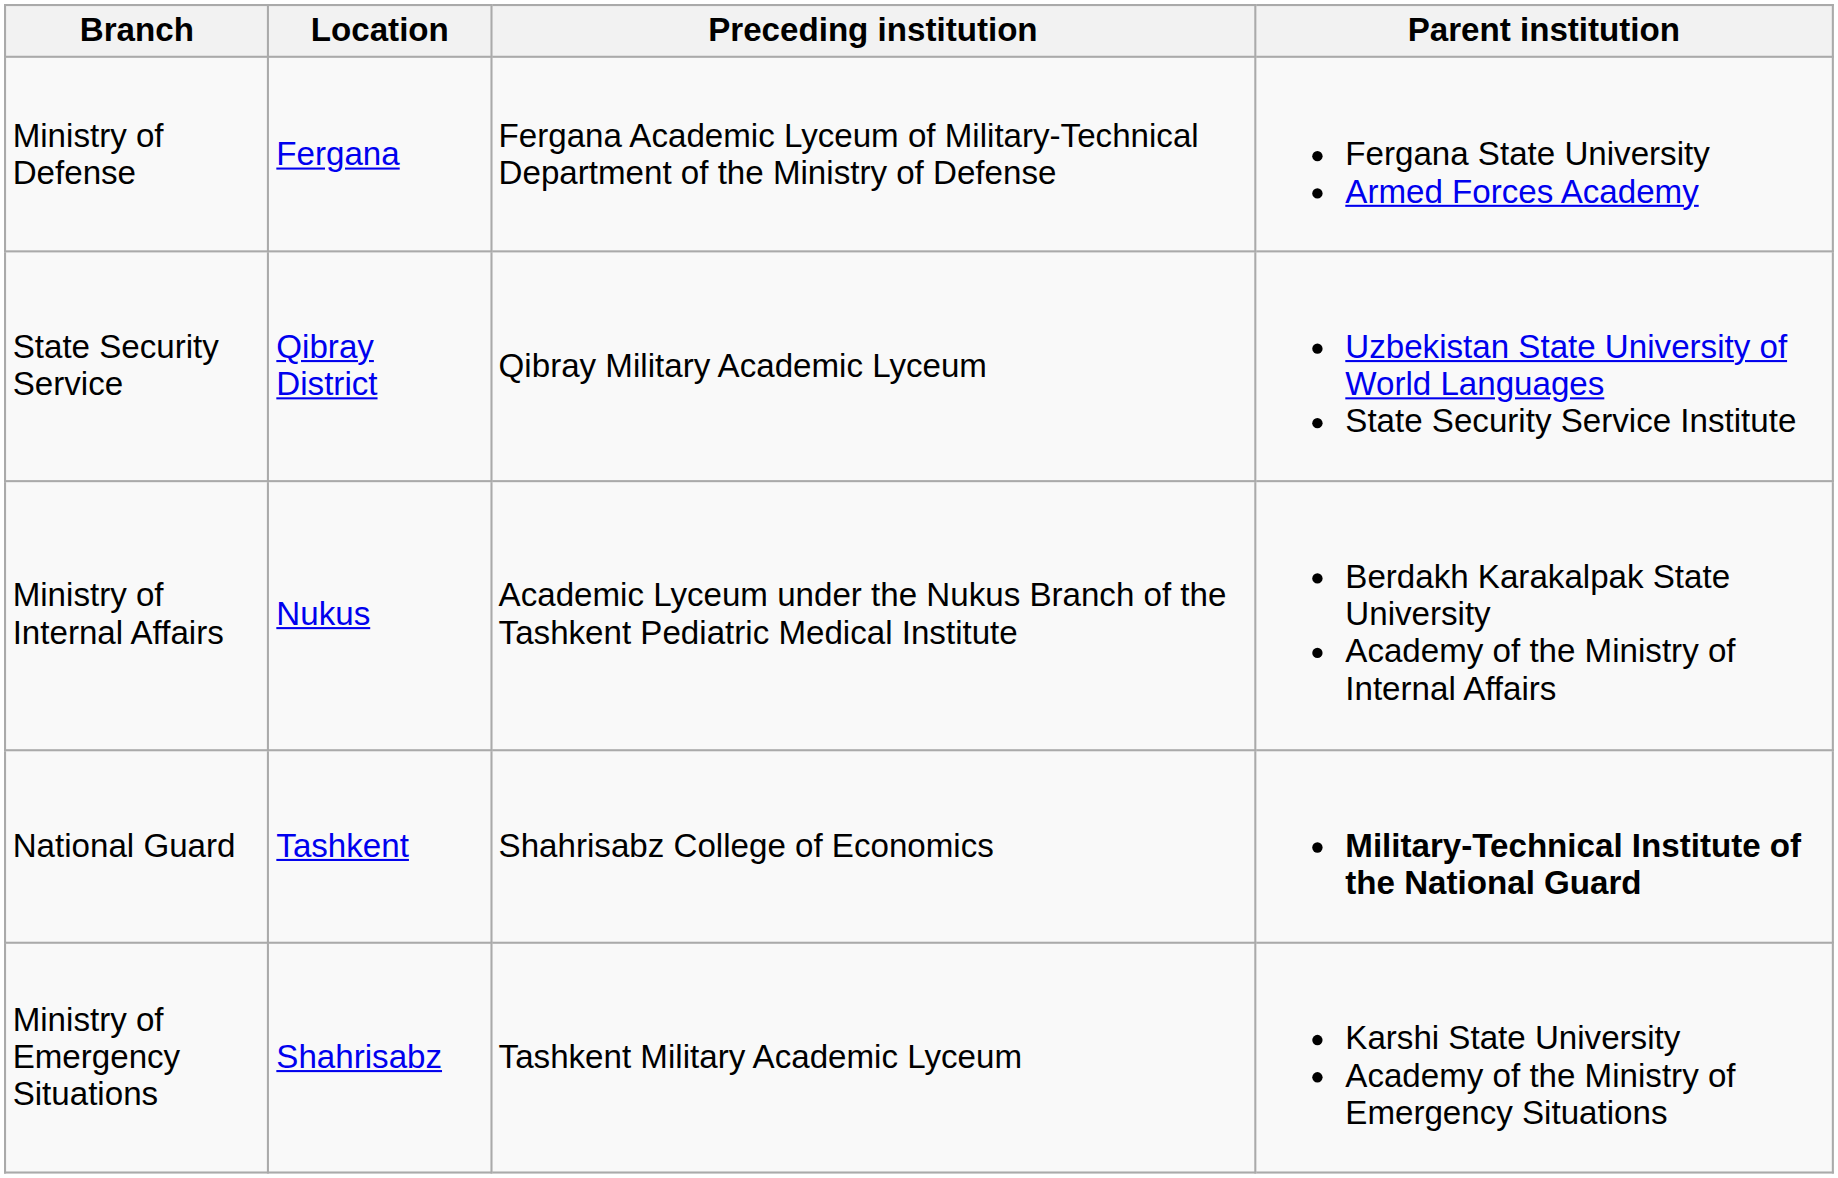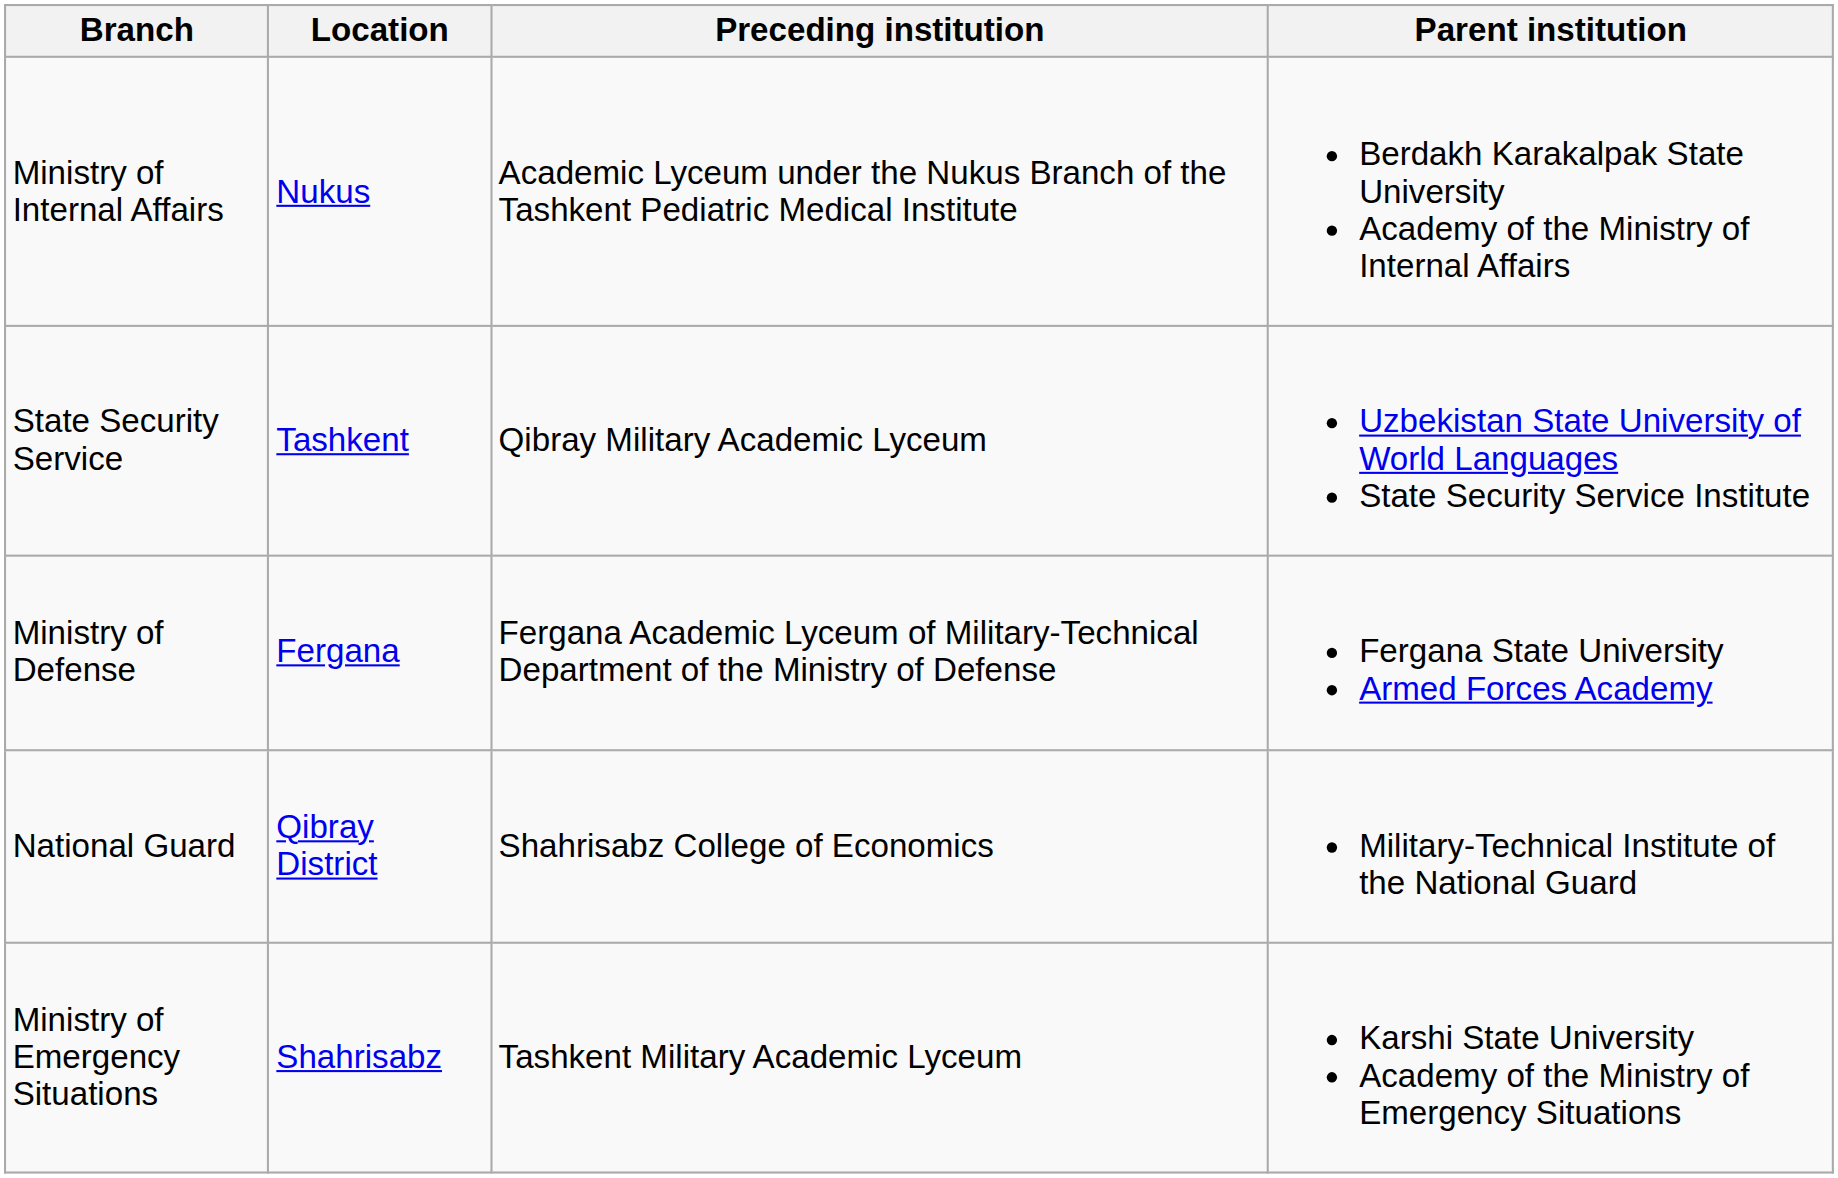rows swapped: Ministry of Defense <-> Ministry of Internal Affairs
State Security Service | Location: Qibray District -> Tashkent
National Guard | Location: Tashkent -> Qibray District
National Guard | Parent institution: bold -> normal
